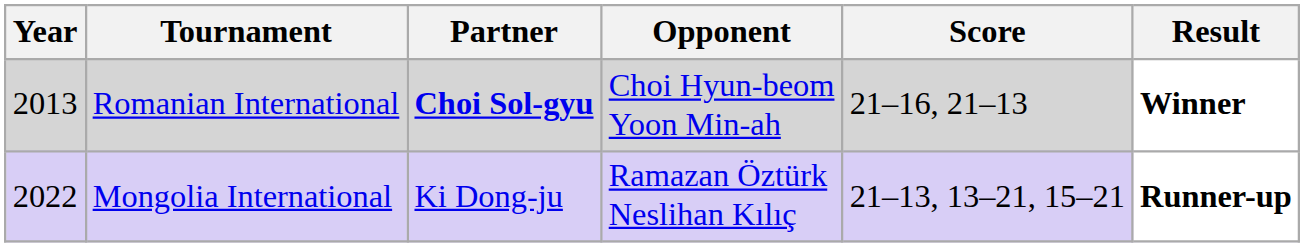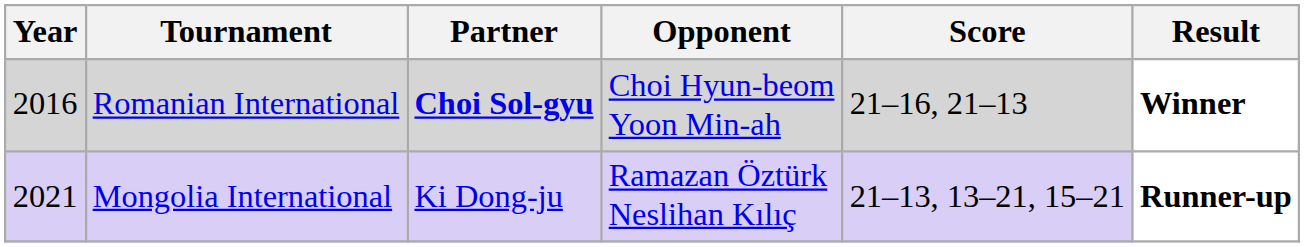Romanian International | Year: 2013 -> 2016
Mongolia International | Year: 2022 -> 2021
